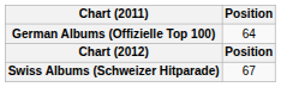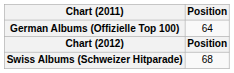Swiss Albums (Schweizer Hitparade) | Position: 67 -> 68
